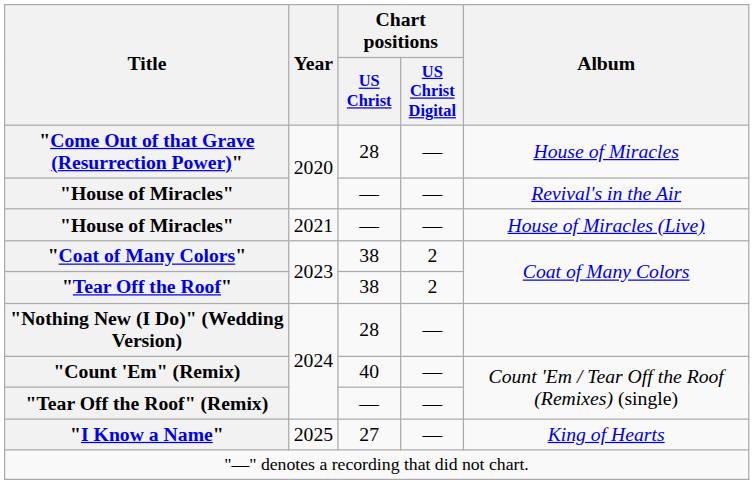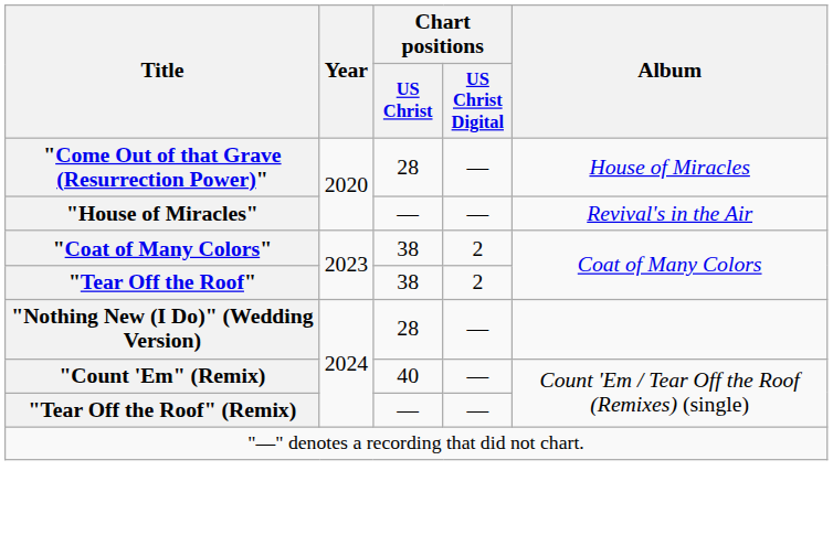- row: "House of Miracles" | 2021 | — | — | House of Miracles (Live)
- row: "I Know a Name" | 2025 | 27 | — | King of Hearts
